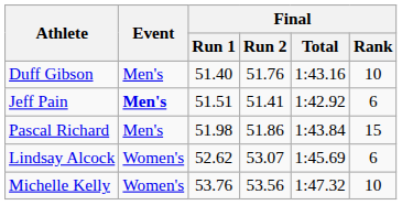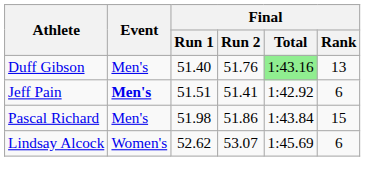Duff Gibson | Final / Total: no background -> lightgreen background
Duff Gibson | Final / Rank: 10 -> 13
- row: Michelle Kelly | Women's | 53.76 | 53.56 | 1:47.32 | 10
